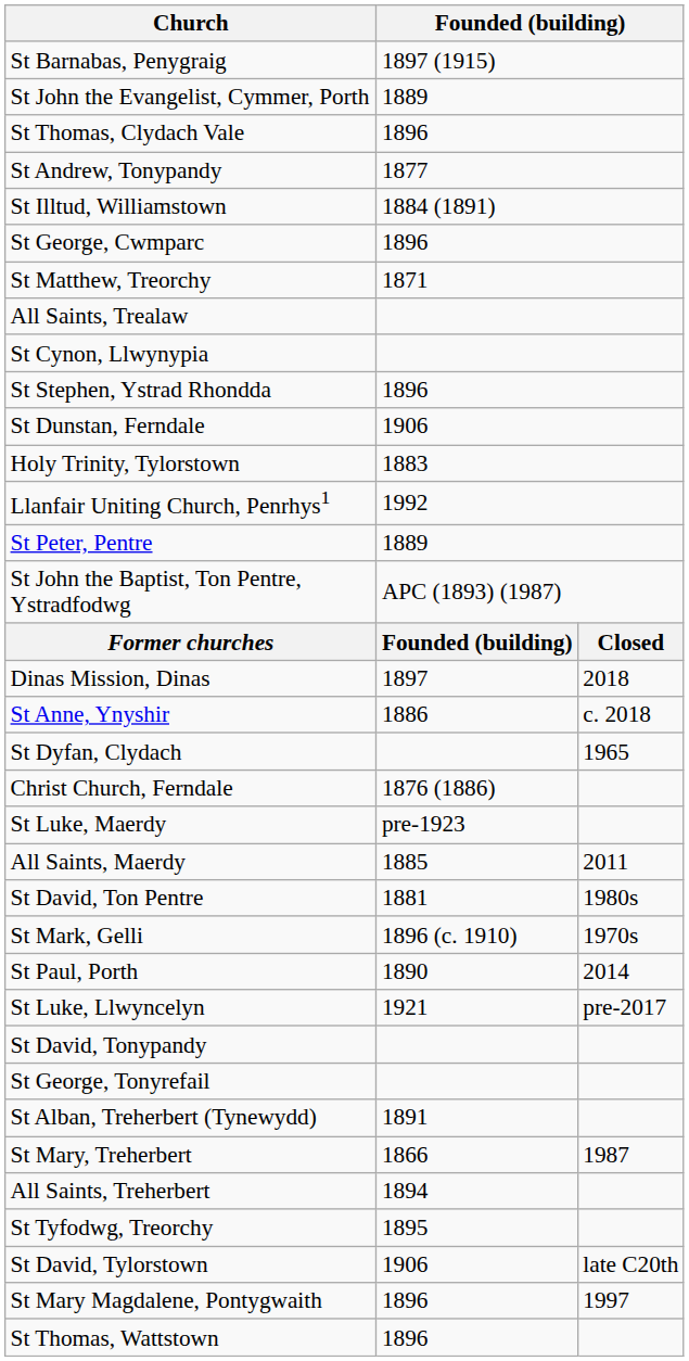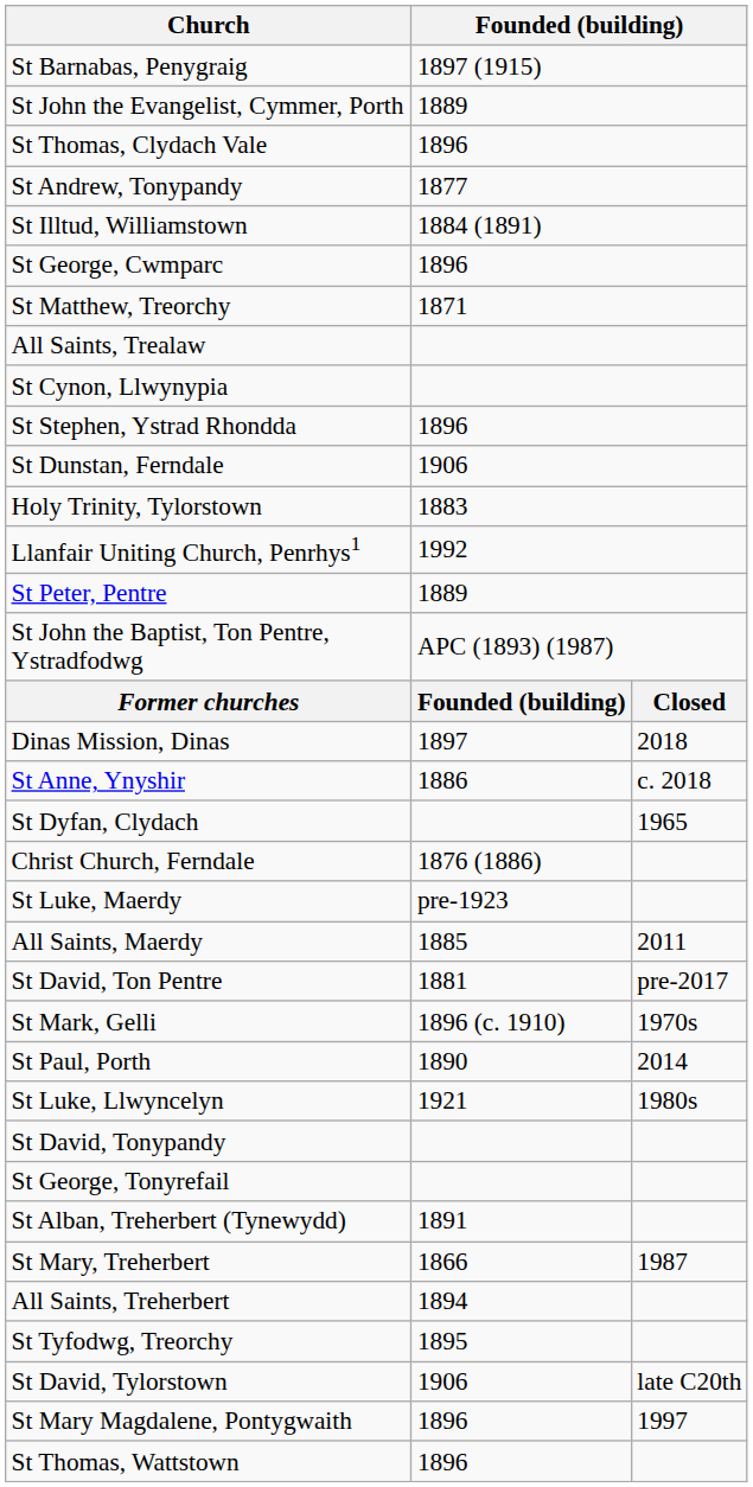St David, Ton Pentre | column 3: 1980s -> pre-2017
St Luke, Llwyncelyn | column 3: pre-2017 -> 1980s
